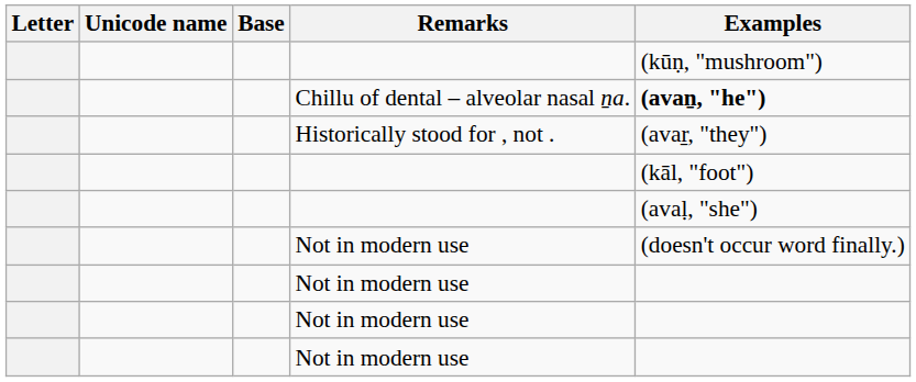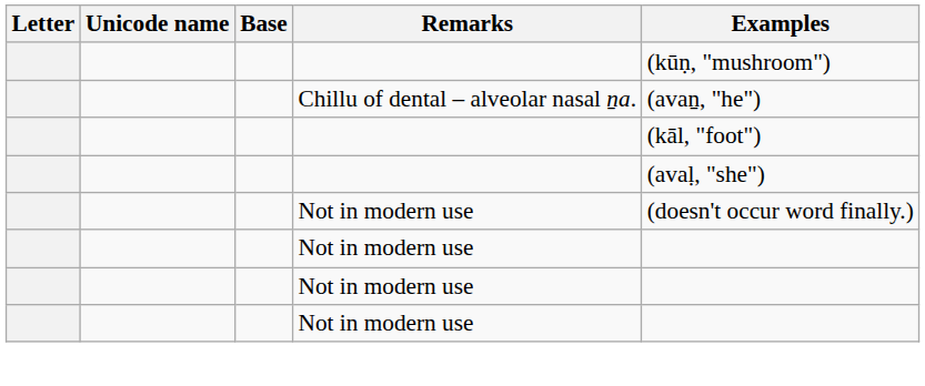Chillu of dental – alveolar nasal ṉa. | Examples: bold -> normal
- row: Historically stood for , not . | (avar̠, "they")
